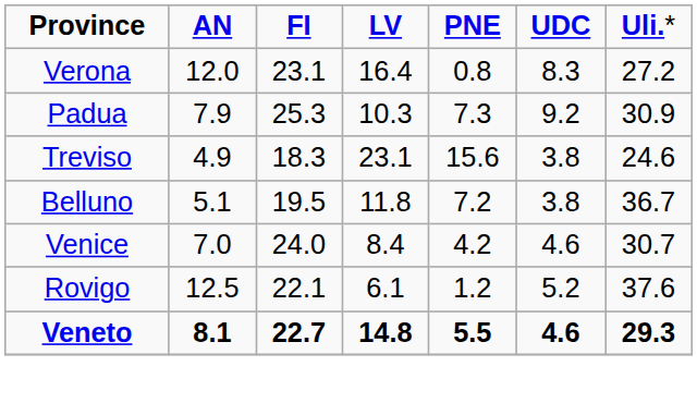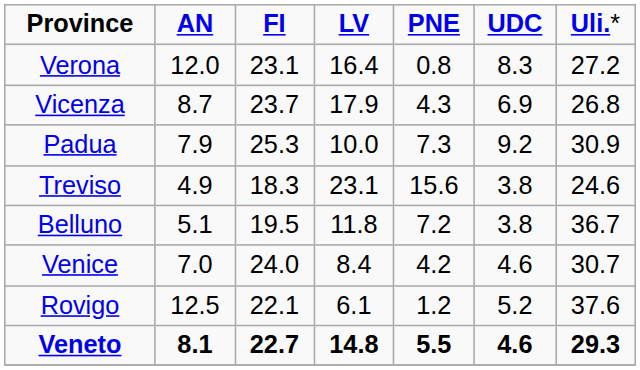+ row: Vicenza | 8.7 | 23.7 | 17.9 | 4.3 | 6.9 | 26.8
Padua | column 4: 10.3 -> 10.0
